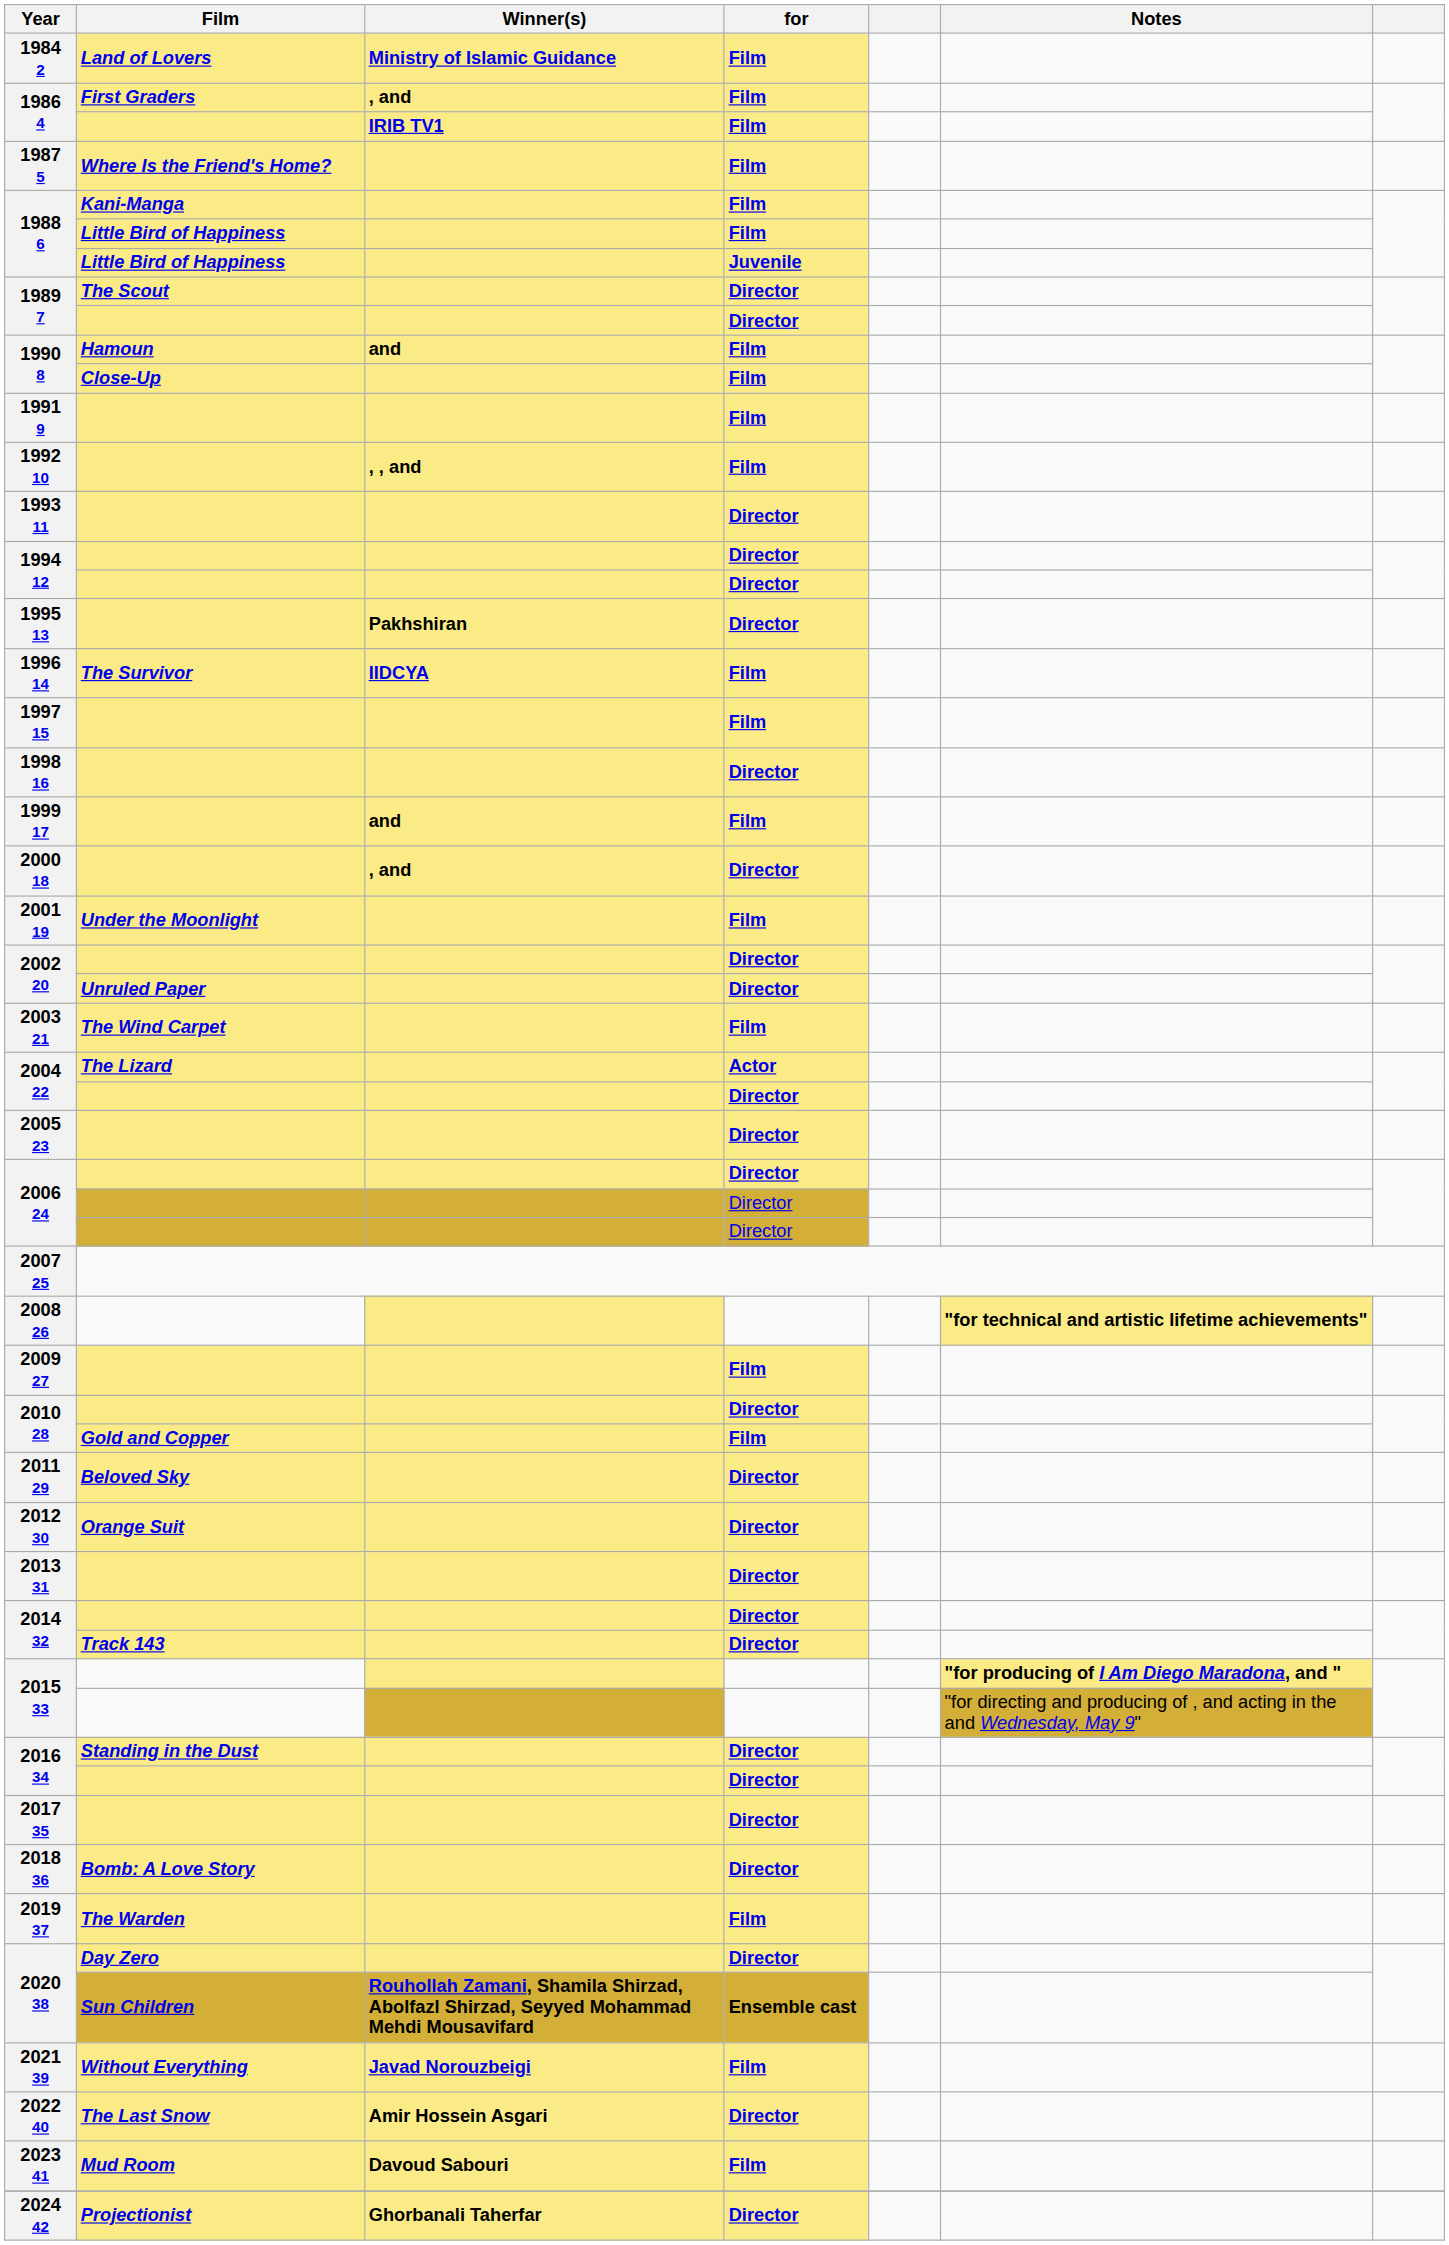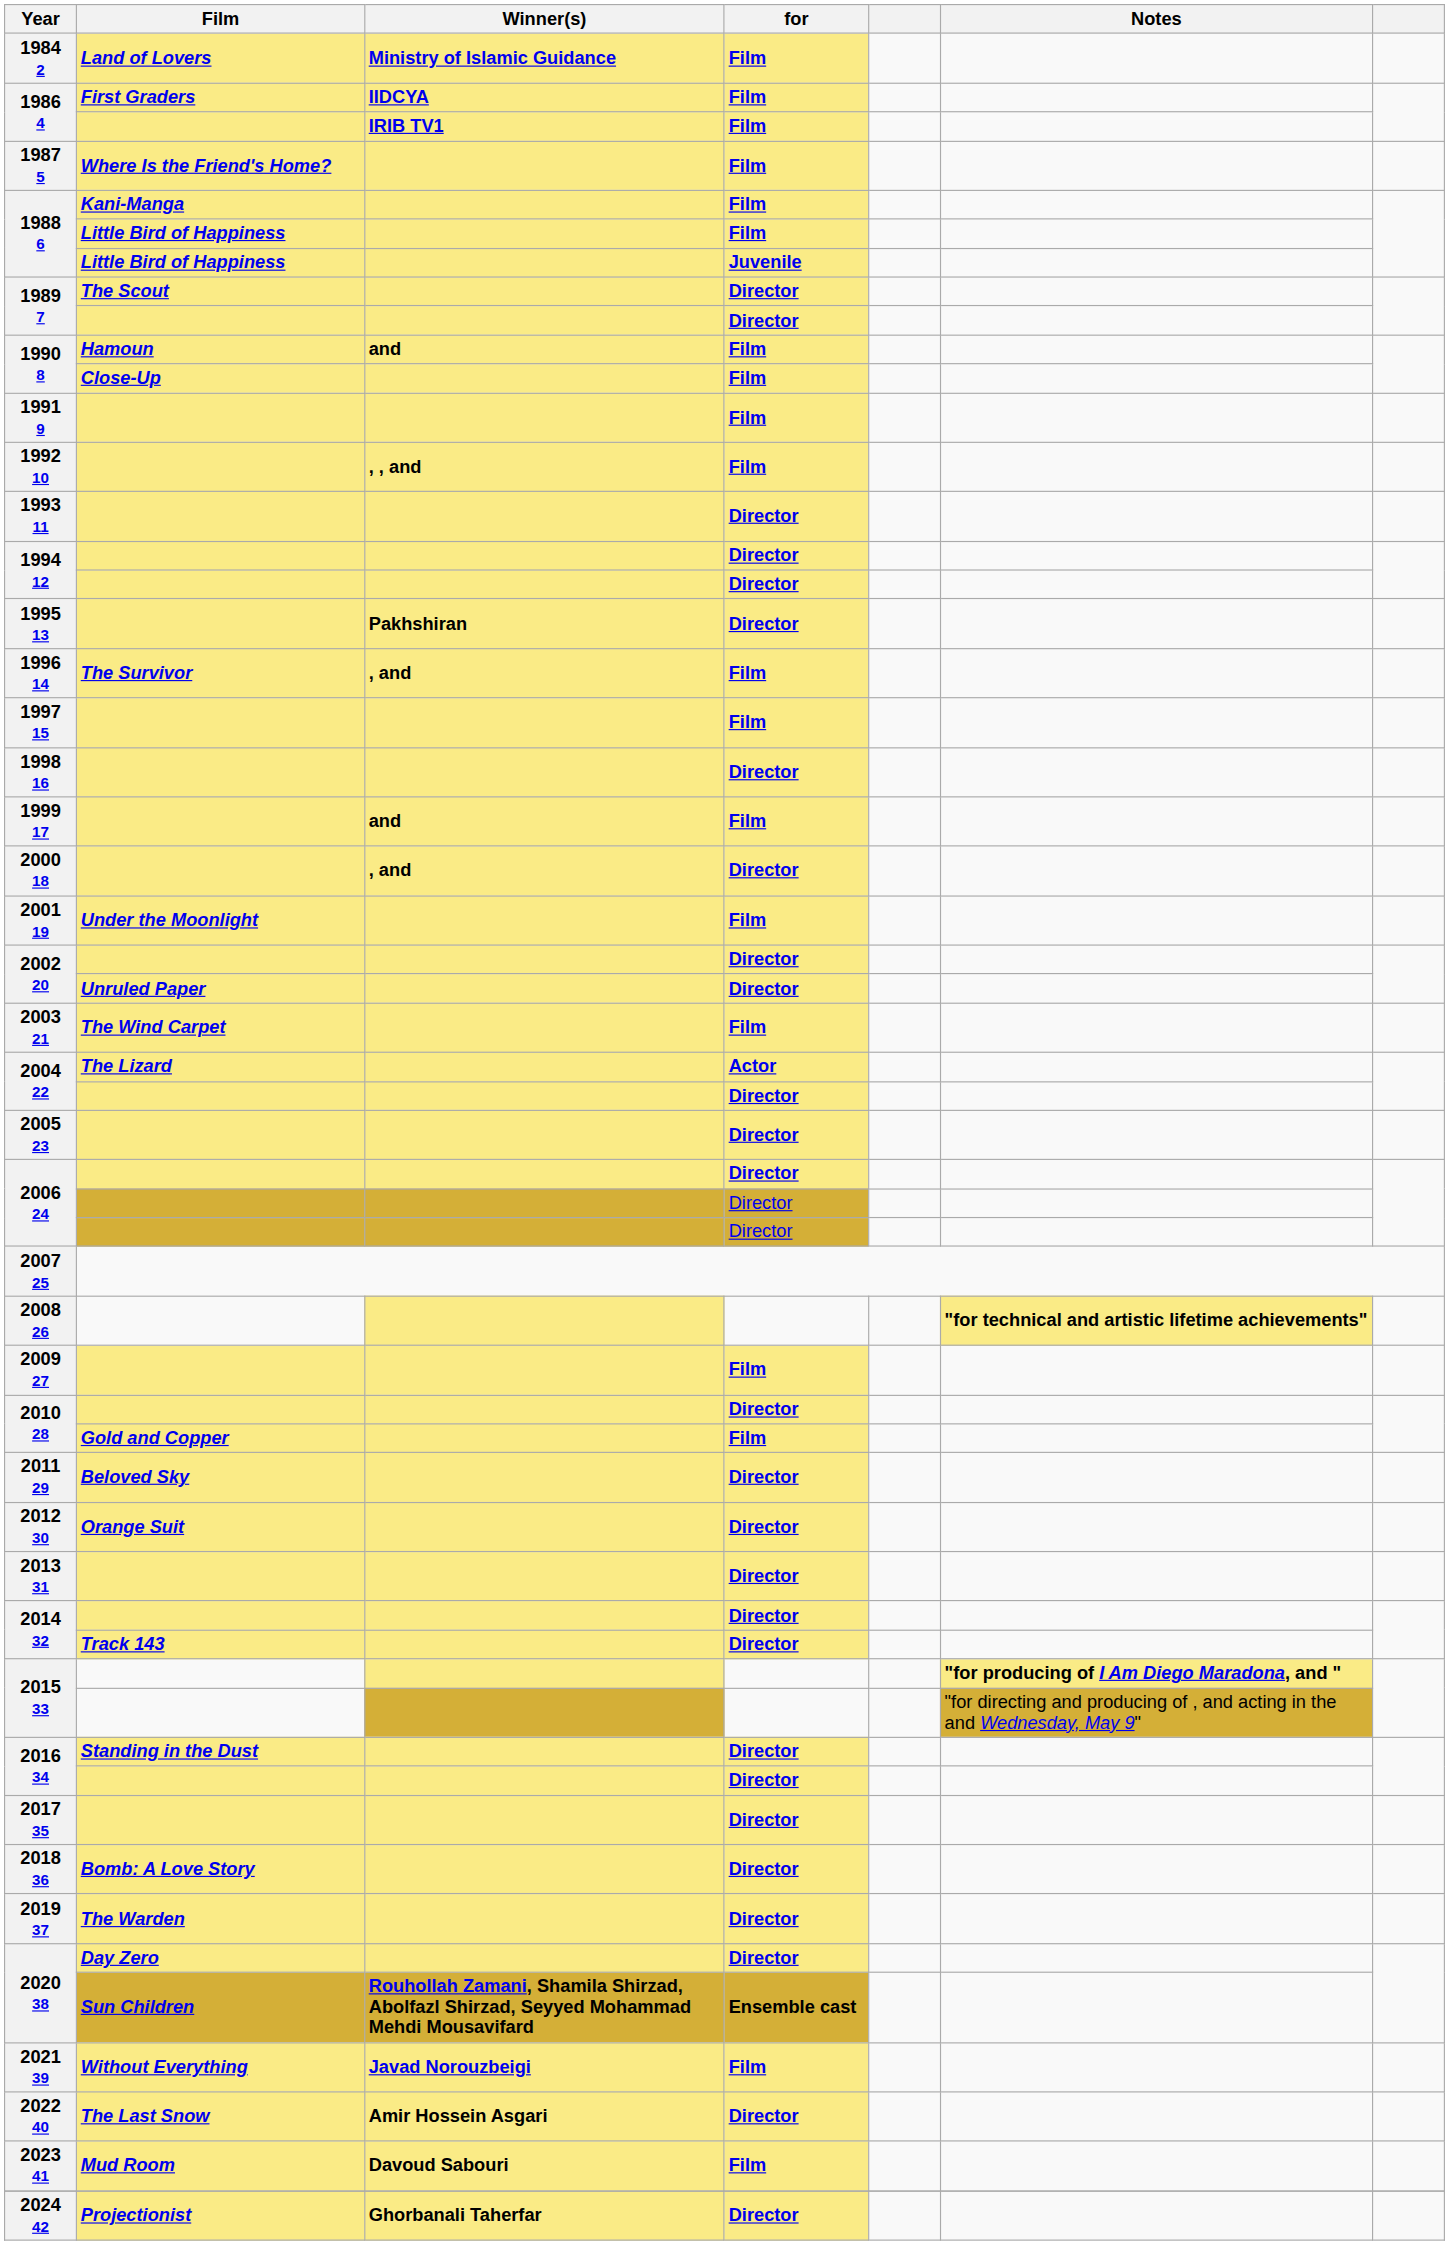1986 4 / First Graders | Winner(s): , and -> IIDCYA
1996 14 | Winner(s): IIDCYA -> , and
2019 37 | for: Film -> Director
